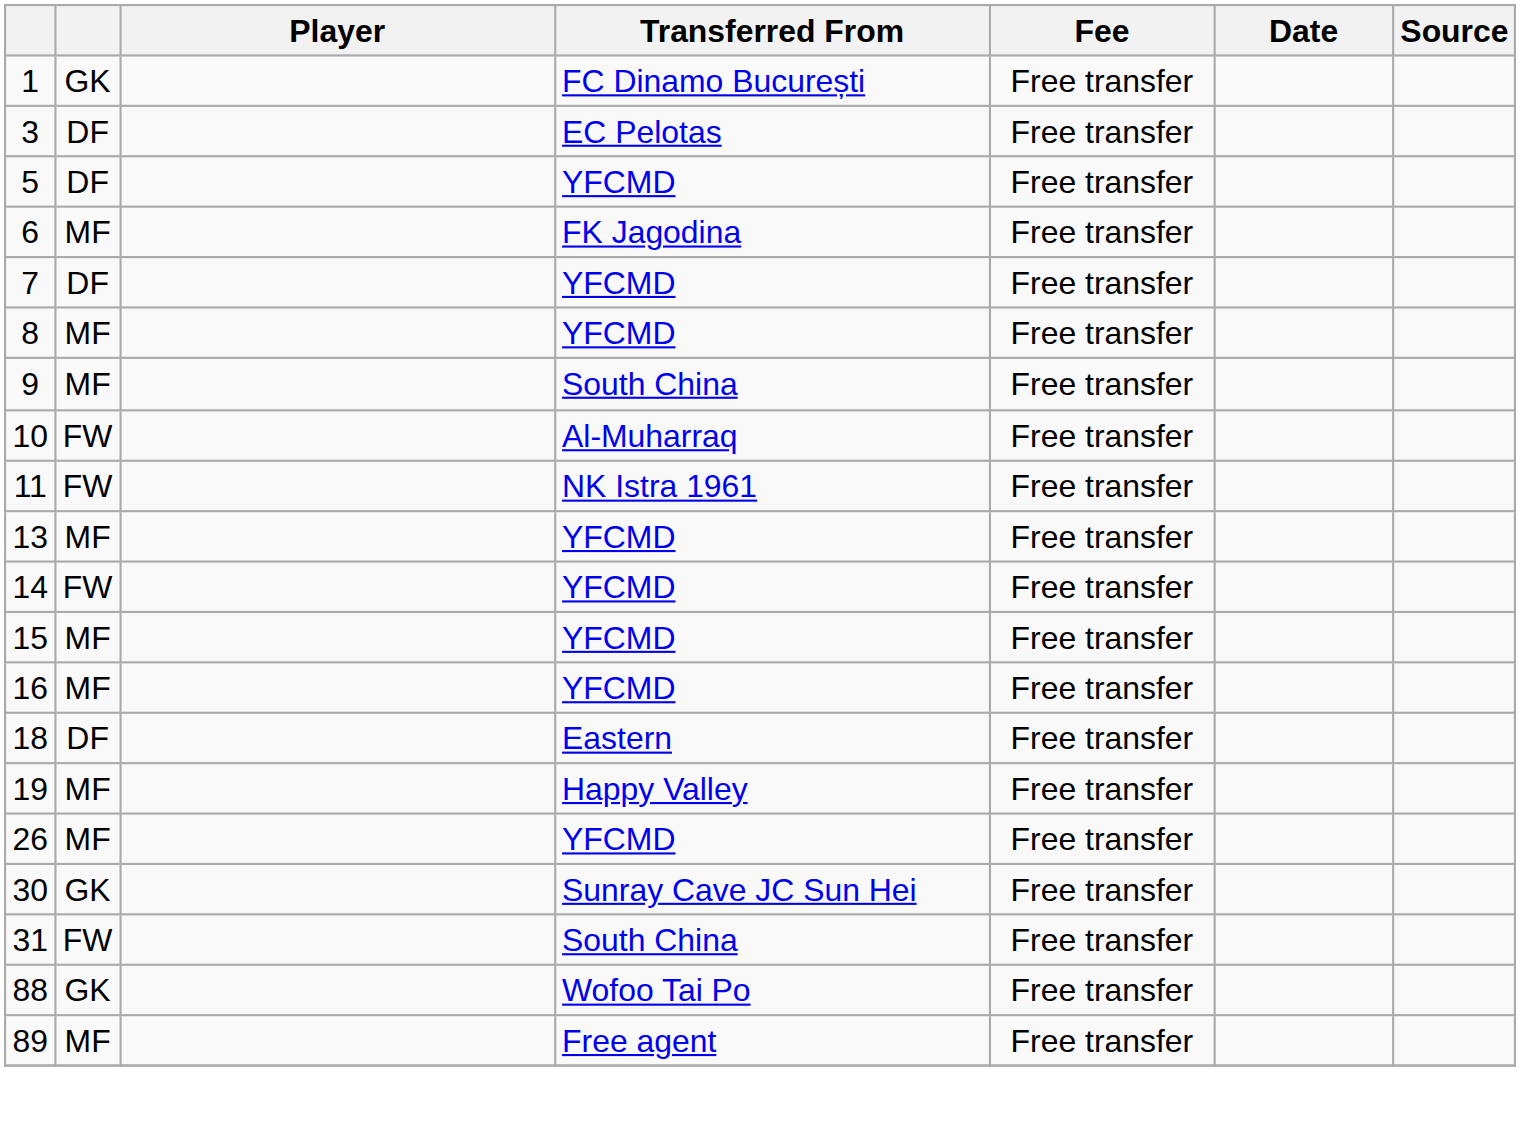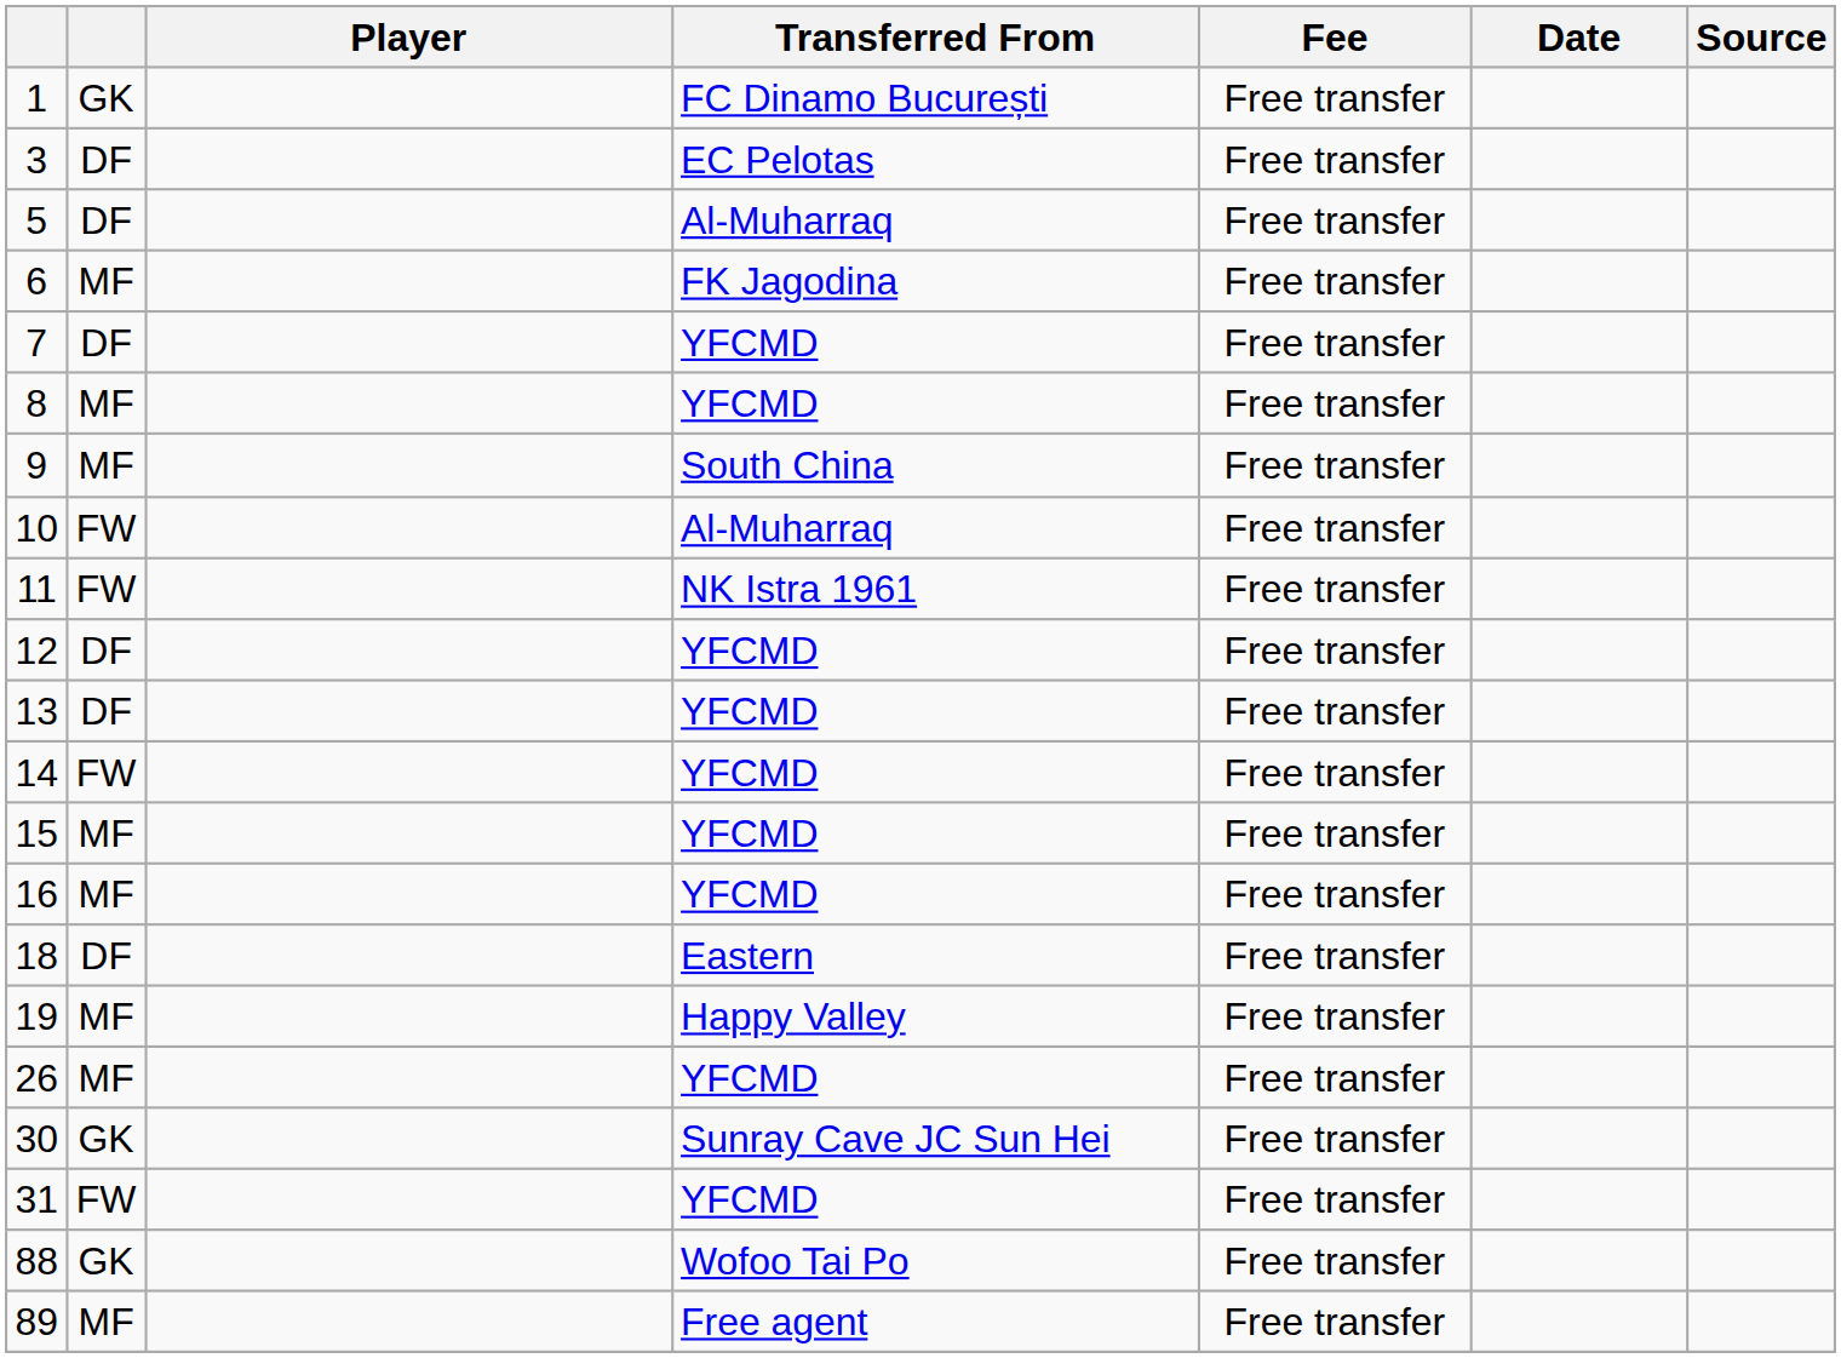5 | Transferred From: YFCMD -> Al-Muharraq
+ row: 12 | DF | YFCMD | Free transfer
13 | column 2: MF -> DF
31 | Transferred From: South China -> YFCMD
